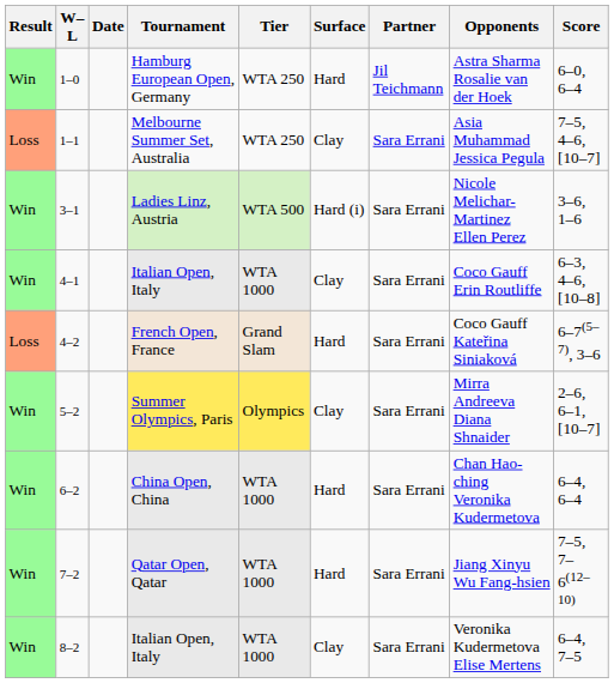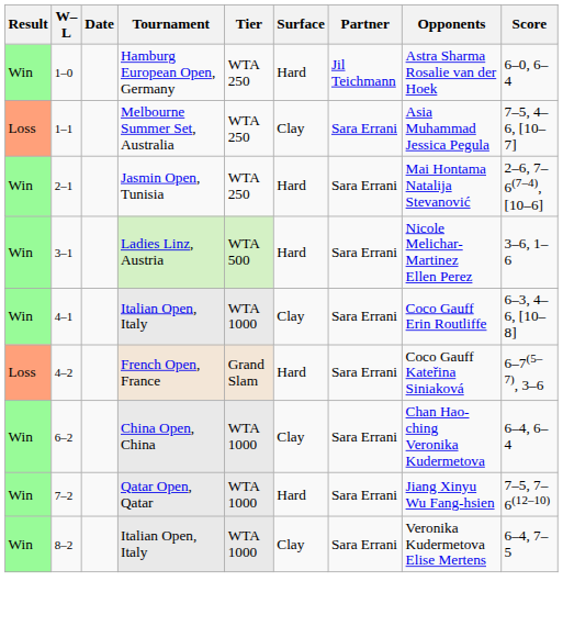+ row: Win | 2–1 | Jasmin Open, Tunisia | WTA 250 | Hard | Sara Errani | Mai Hontama Natalija Stevanović | 2–6, 7–6(7–4), [10–6]
Ladies Linz, Austria | Surface: Hard (i) -> Hard
- row: Win | 5–2 | Summer Olympics, Paris | Olympics | Clay | Sara Errani | Mirra Andreeva Diana Shnaider | 2–6, 6–1, [10–7]
China Open, China | Surface: Hard -> Clay
